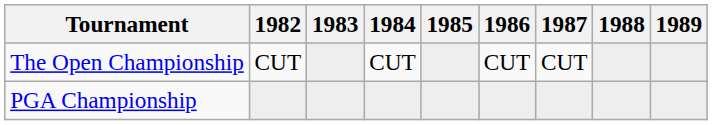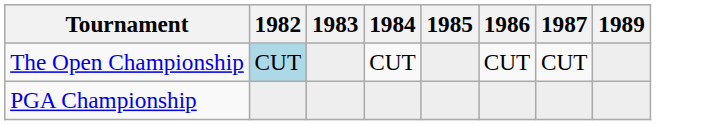- column: 1988
The Open Championship | 1982: no background -> lightblue background
